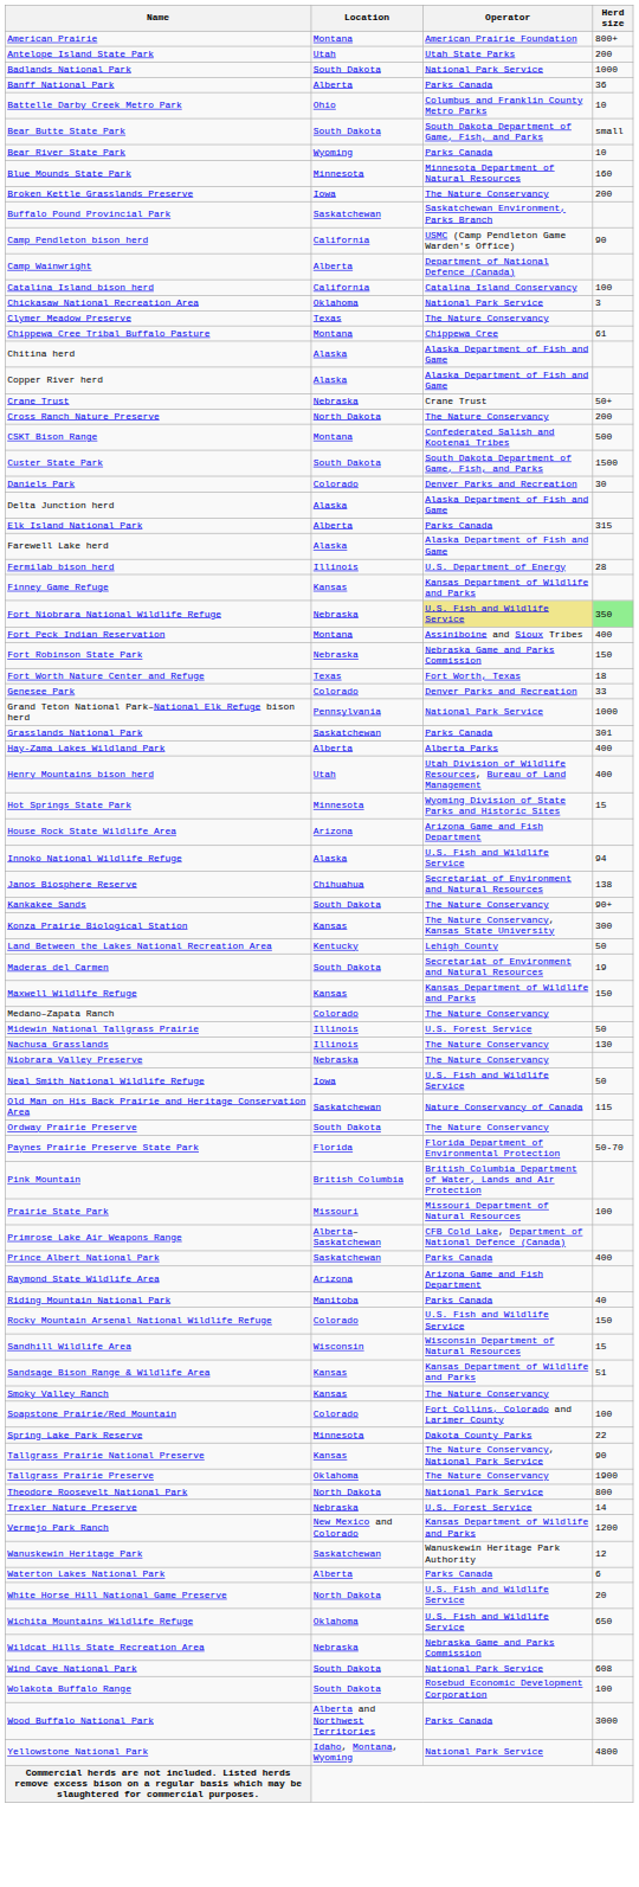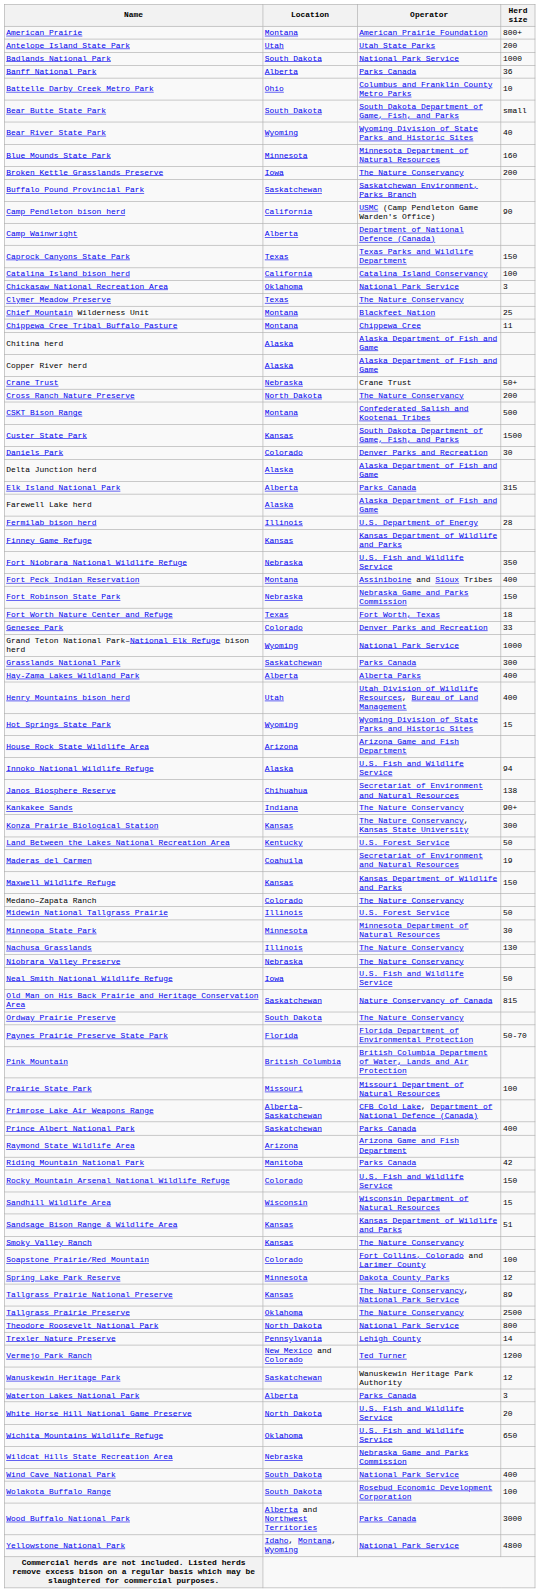Bear River State Park | Operator: Parks Canada -> Wyoming Division of State Parks and Historic Sites
Bear River State Park | Herd size: 10 -> 40
+ row: Caprock Canyons State Park | Texas | Texas Parks and Wildlife Department | 150
+ row: Chief Mountain Wilderness Unit | Montana | Blackfeet Nation | 25
Chippewa Cree Tribal Buffalo Pasture | Herd size: 61 -> 11
Custer State Park | Location: South Dakota -> Kansas
Fort Niobrara National Wildlife Refuge | Operator: khaki background -> no background
Fort Niobrara National Wildlife Refuge | Herd size: lightgreen background -> no background
Grand Teton National Park–National Elk Refuge bison herd | Location: Pennsylvania -> Wyoming
Grasslands National Park | Herd size: 301 -> 300
Hot Springs State Park | Location: Minnesota -> Wyoming
Kankakee Sands | Location: South Dakota -> Indiana
Land Between the Lakes National Recreation Area | Operator: Lehigh County -> U.S. Forest Service
Maderas del Carmen | Location: South Dakota -> Coahuila
+ row: Minneopa State Park | Minnesota | Minnesota Department of Natural Resources | 30
Old Man on His Back Prairie and Heritage Conservation Area | Herd size: 115 -> 815
Riding Mountain National Park | Herd size: 40 -> 42
Spring Lake Park Reserve | Herd size: 22 -> 12
Tallgrass Prairie National Preserve | Herd size: 90 -> 89
Tallgrass Prairie Preserve | Herd size: 1900 -> 2500
Trexler Nature Preserve | Location: Nebraska -> Pennsylvania
Trexler Nature Preserve | Operator: U.S. Forest Service -> Lehigh County
Vermejo Park Ranch | Operator: Kansas Department of Wildlife and Parks -> Ted Turner
Waterton Lakes National Park | Herd size: 6 -> 3
Wind Cave National Park | Herd size: 608 -> 400
